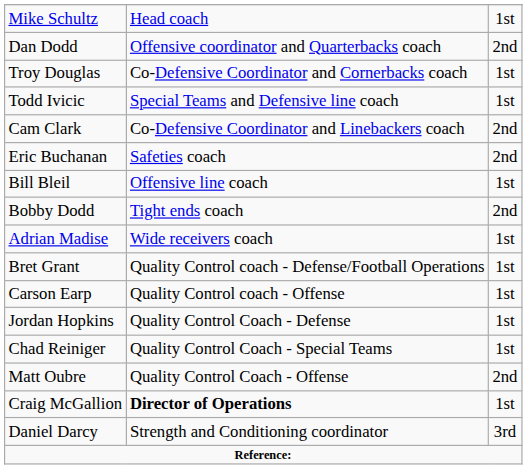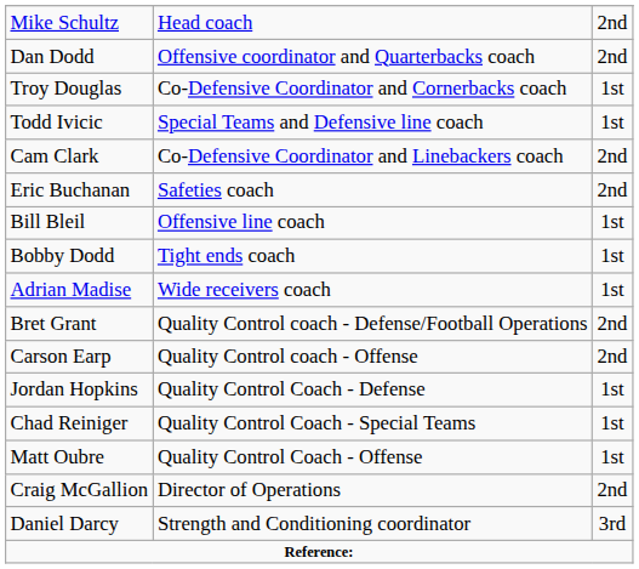Mike Schultz | column 3: 1st -> 2nd
Bobby Dodd | column 3: 2nd -> 1st
Bret Grant | column 3: 1st -> 2nd
Carson Earp | column 3: 1st -> 2nd
Matt Oubre | column 3: 2nd -> 1st
Craig McGallion | column 2: bold -> normal
Craig McGallion | column 3: 1st -> 2nd
